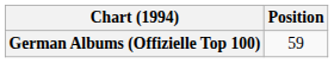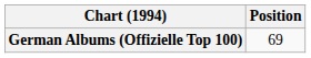German Albums (Offizielle Top 100) | Position: 59 -> 69
